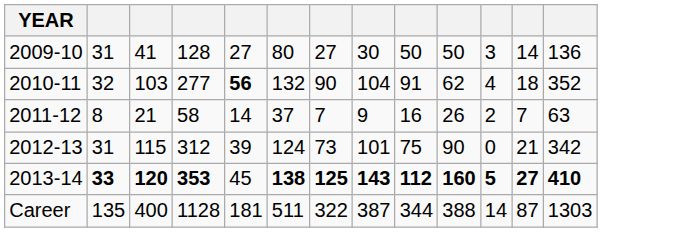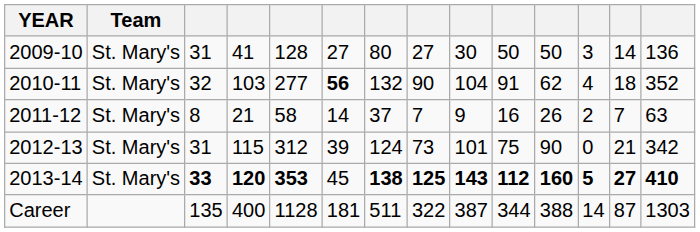+ column: Team | St. Mary's | St. Mary's | St. Mary's | St. Mary's | St. Mary's
